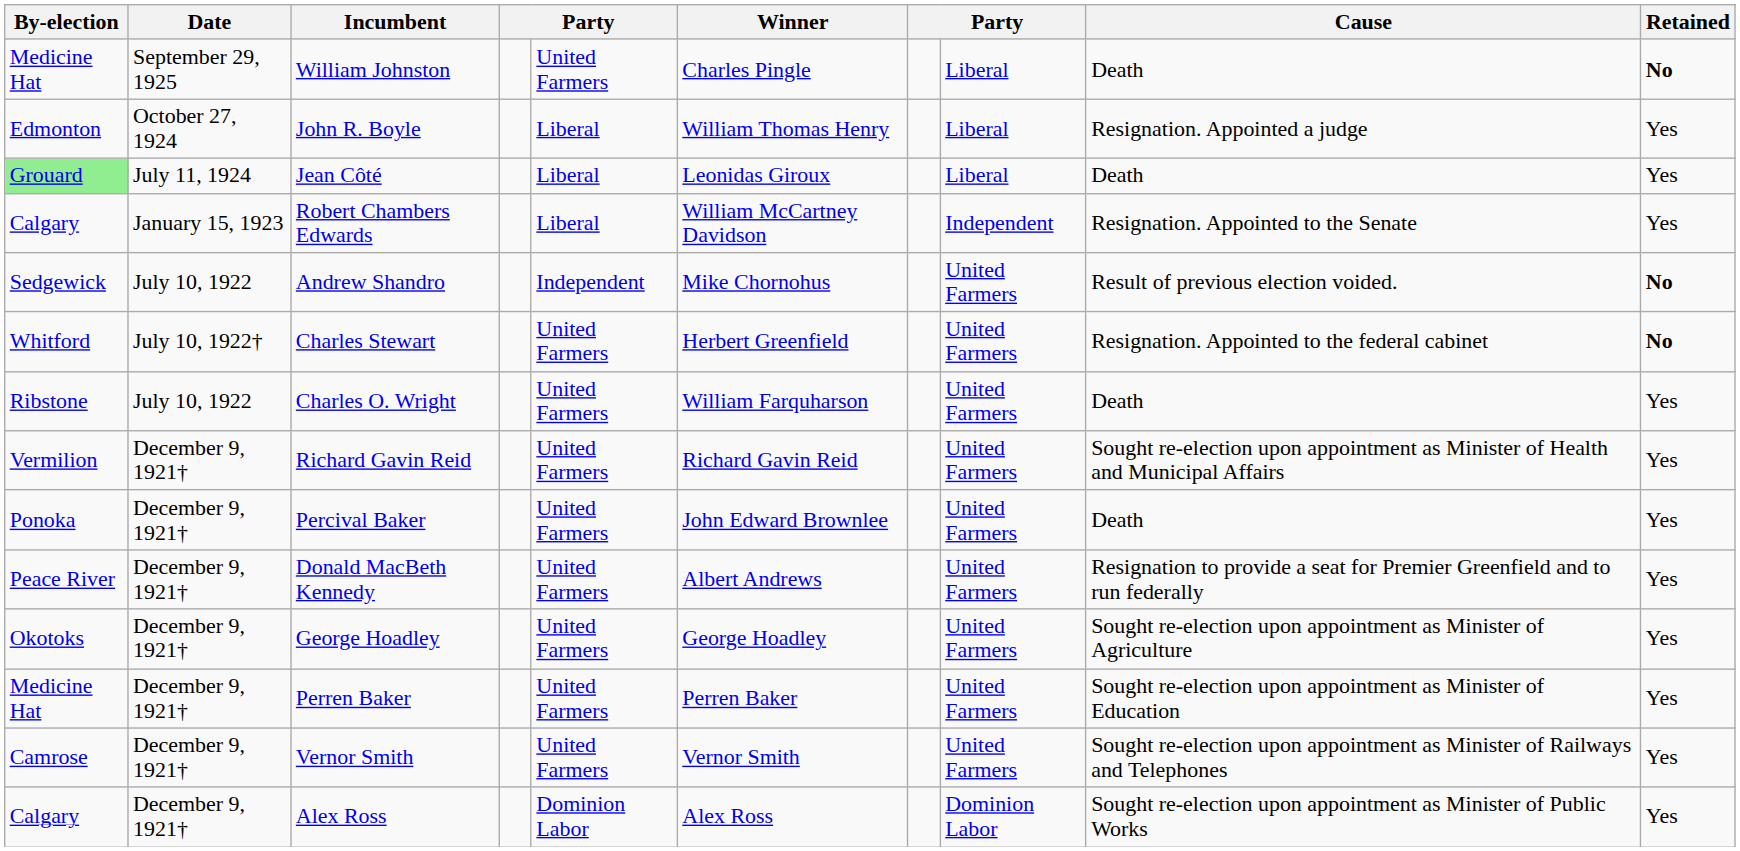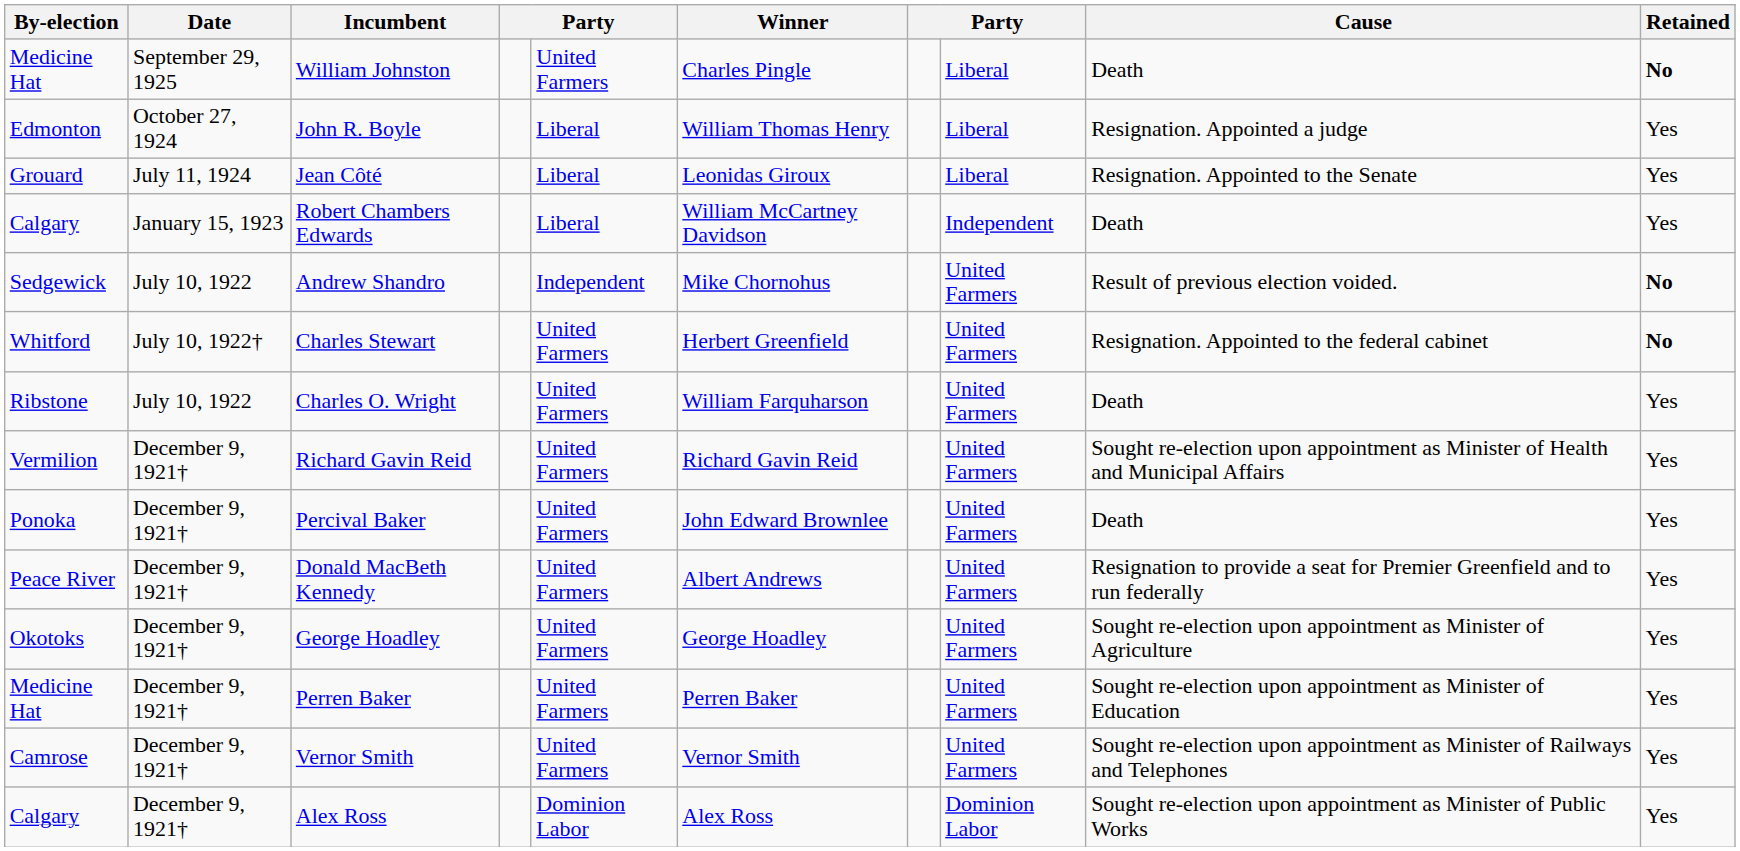Jean Côté | By-election: lightgreen background -> no background
Jean Côté | Cause: Death -> Resignation. Appointed to the Senate
Robert Chambers Edwards | Cause: Resignation. Appointed to the Senate -> Death
